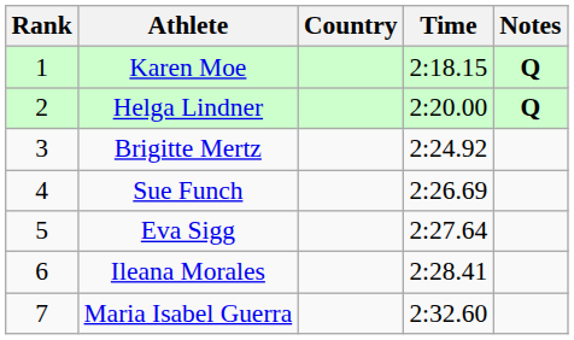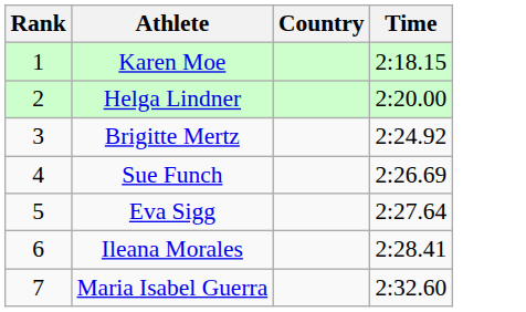- column: Notes | Q | Q
